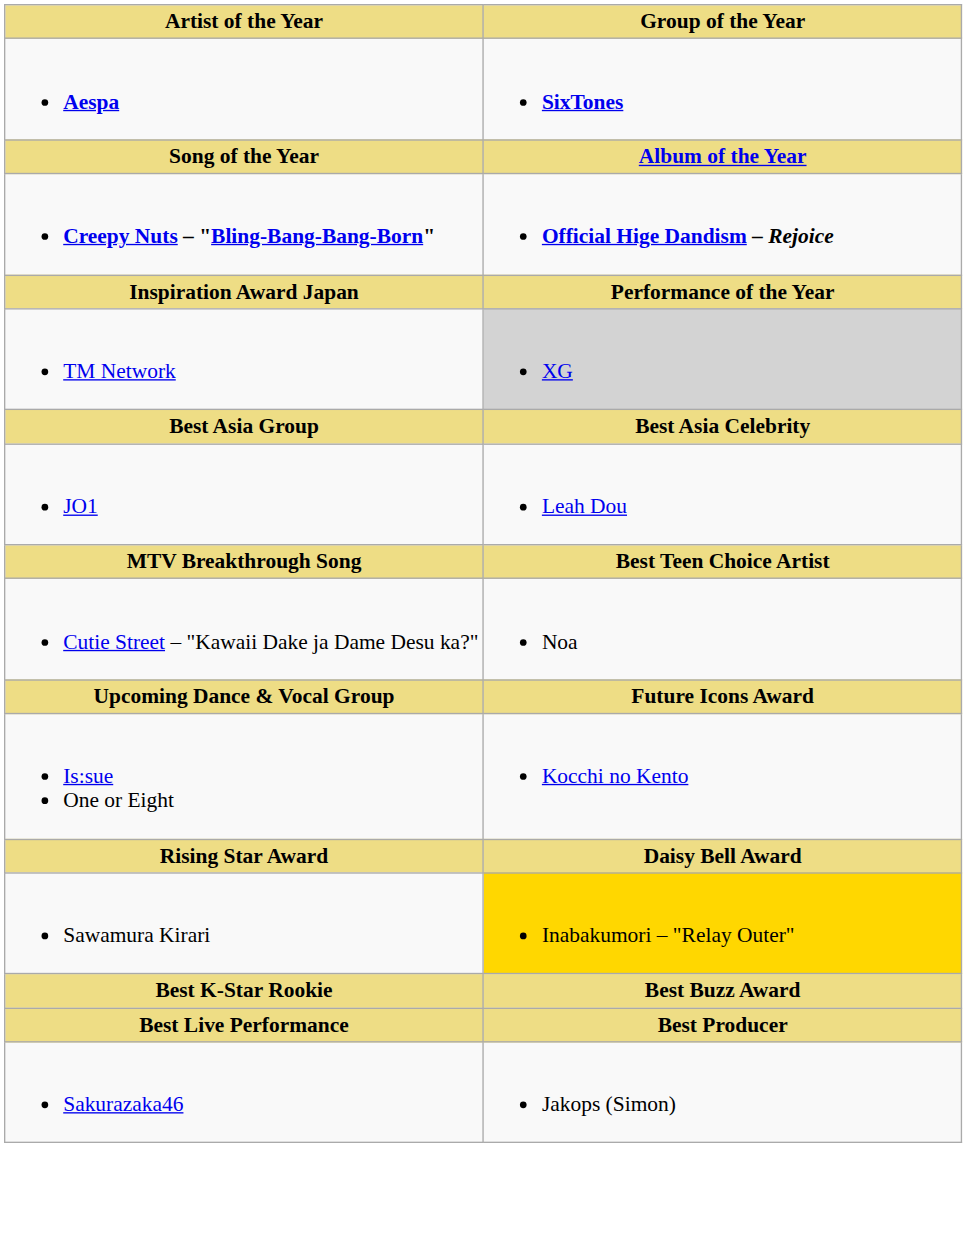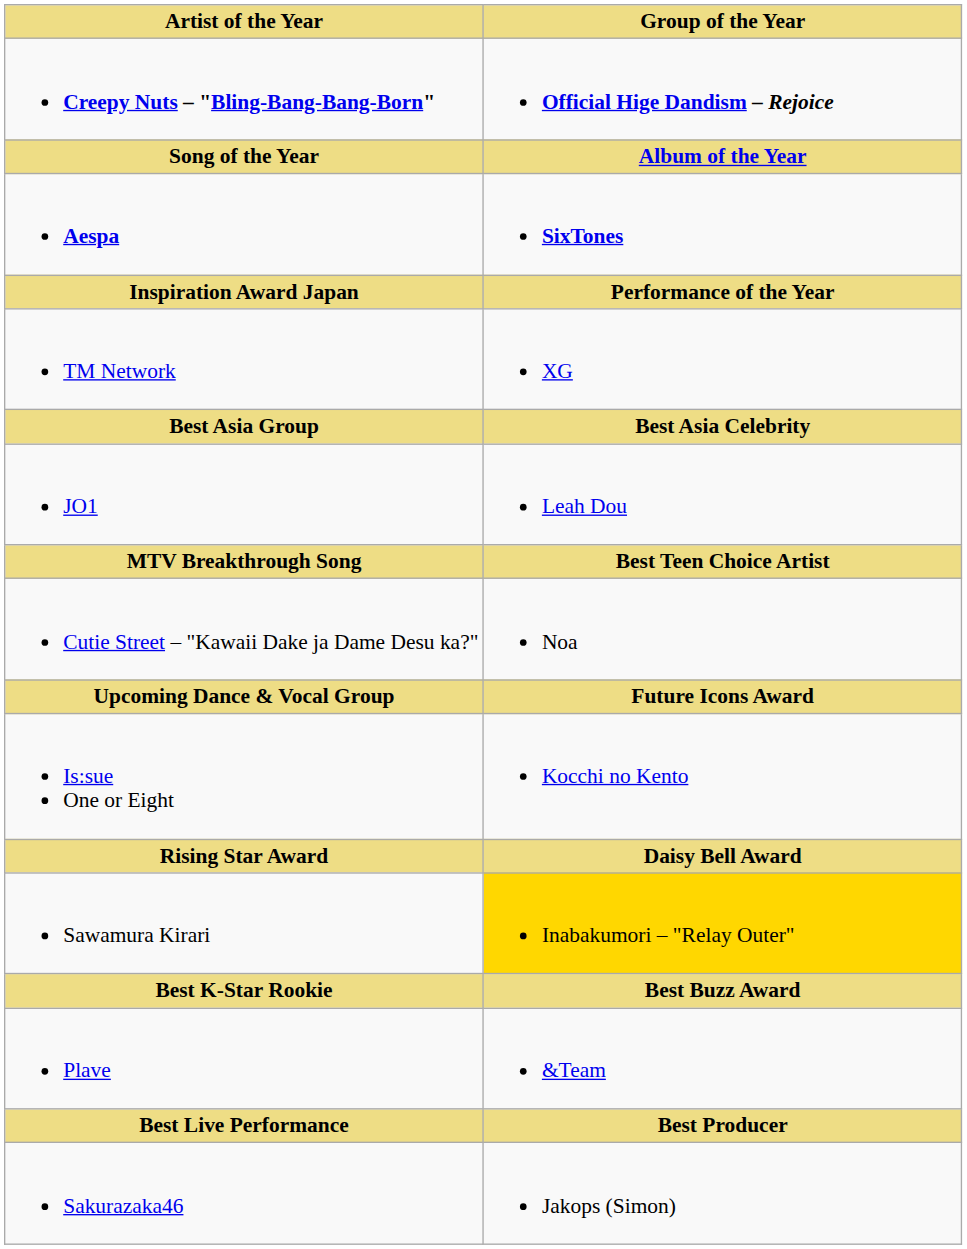rows swapped: Aespa <-> Creepy Nuts – "Bling-Bang-Bang-Born"
TM Network | Group of the Year: lightgrey background -> no background
+ row: Plave | &Team
